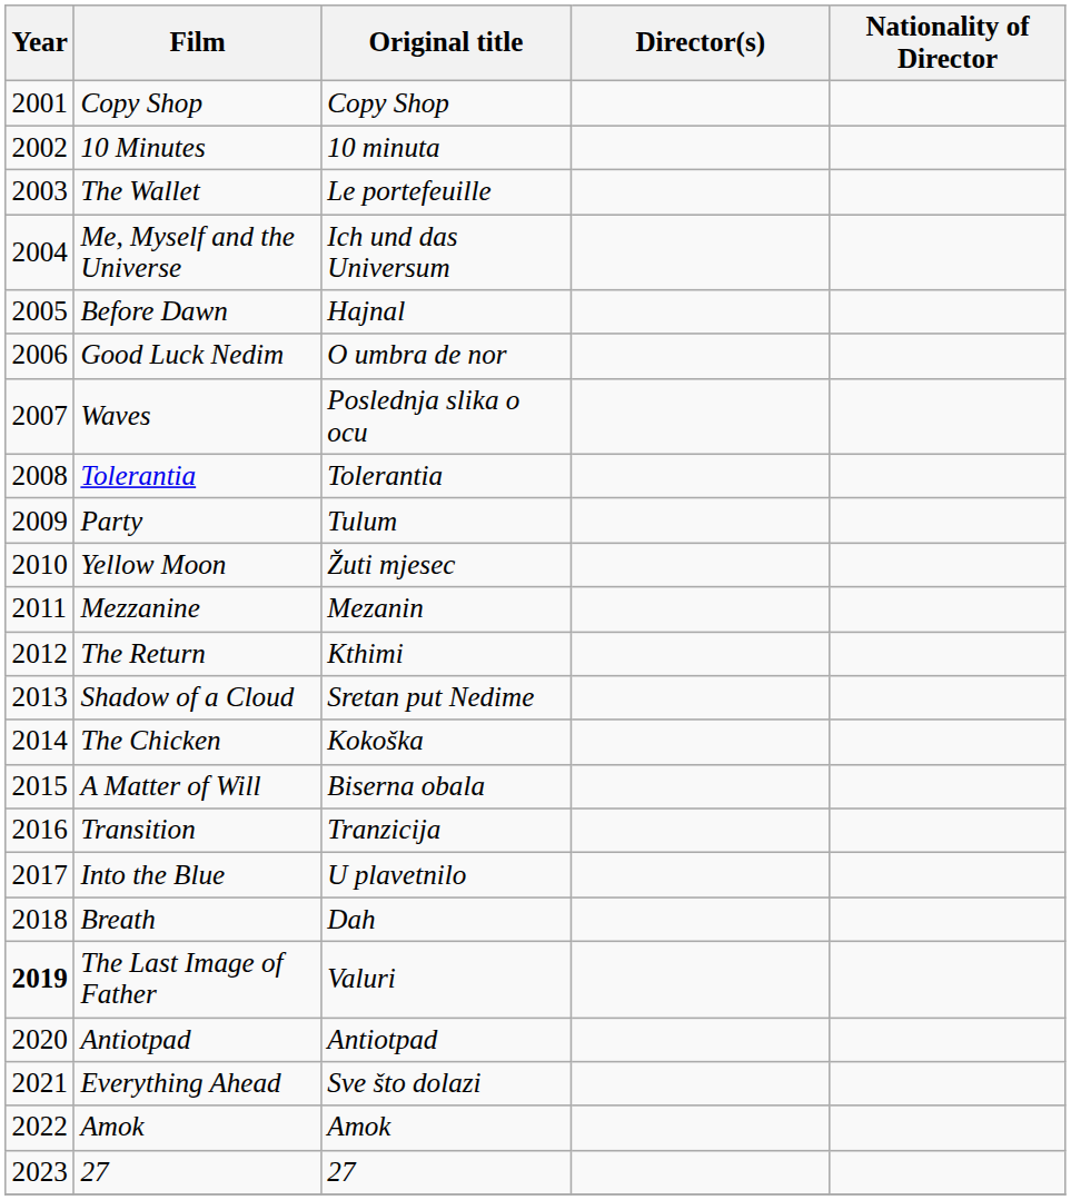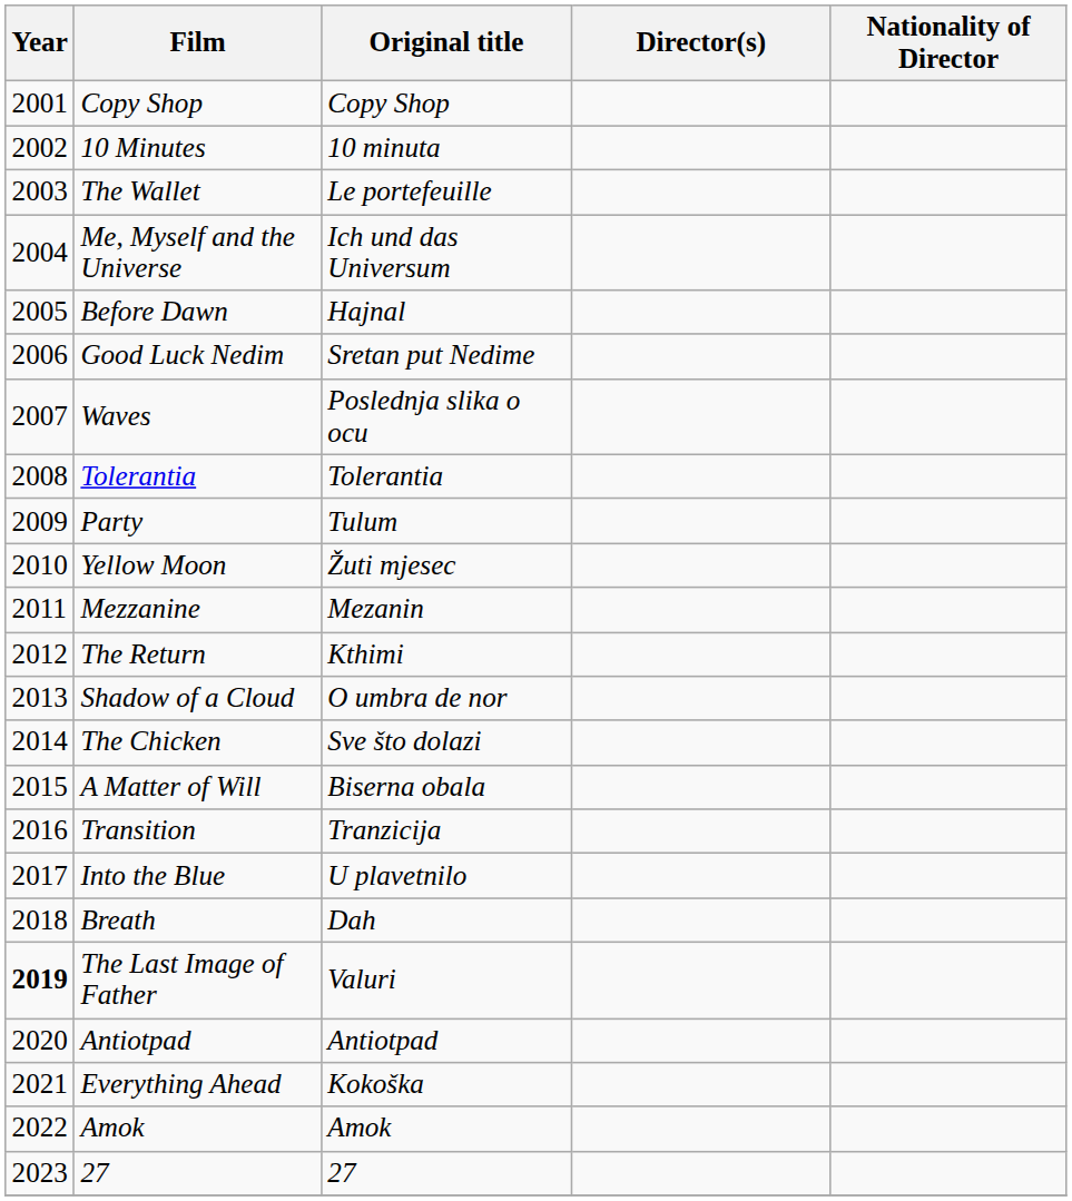Good Luck Nedim | Original title: O umbra de nor -> Sretan put Nedime
Shadow of a Cloud | Original title: Sretan put Nedime -> O umbra de nor
The Chicken | Original title: Kokoška -> Sve što dolazi
Everything Ahead | Original title: Sve što dolazi -> Kokoška
